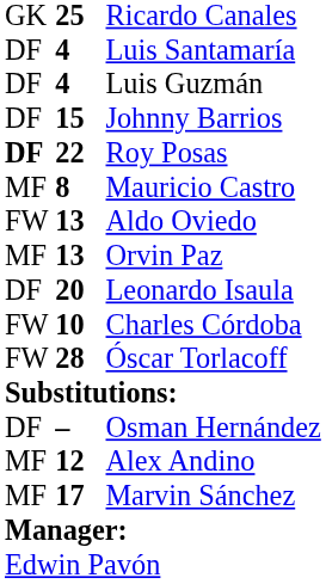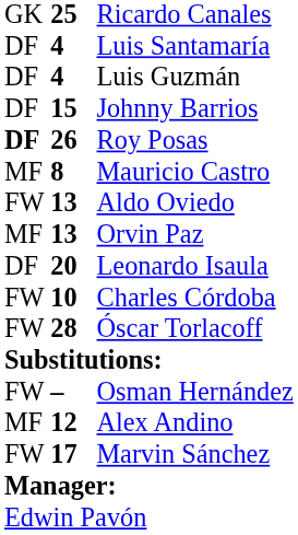Roy Posas | column 2: 22 -> 26
Osman Hernández | column 1: DF -> FW
Marvin Sánchez | column 1: MF -> FW
